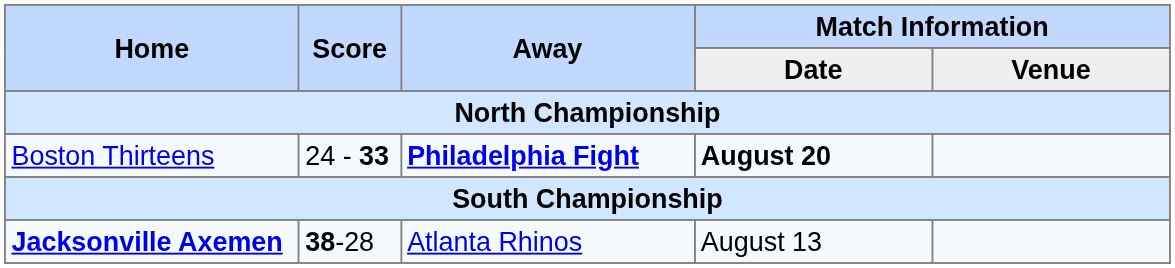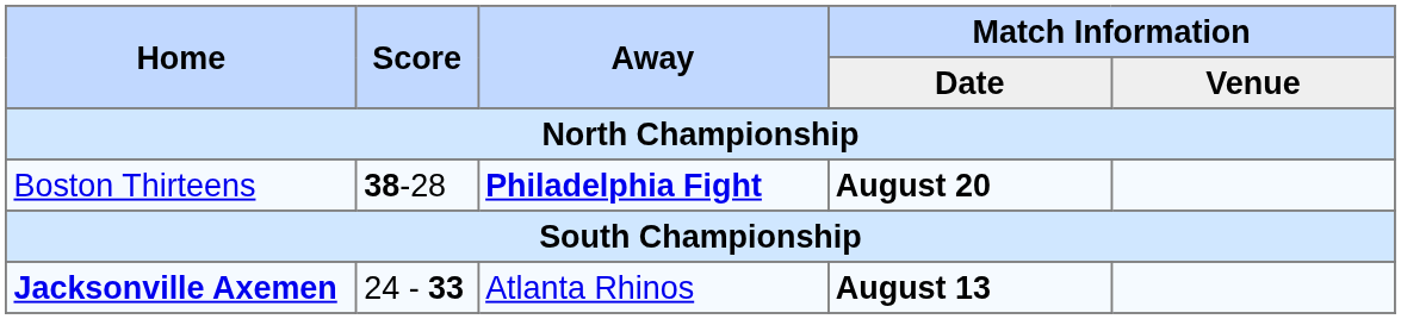Boston Thirteens | Score: 24 - 33 -> 38-28
Jacksonville Axemen | Score: 38-28 -> 24 - 33
Jacksonville Axemen | Match Information / Date: normal -> bold
